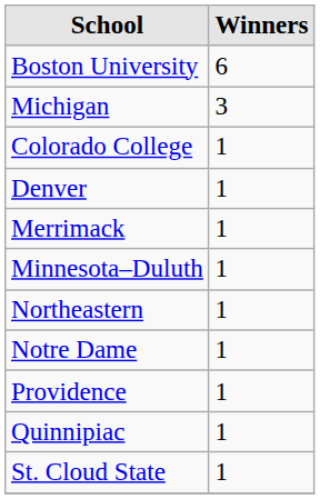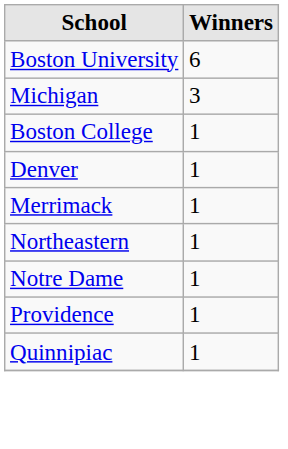+ row: Boston College | 1
- row: Colorado College | 1
- row: Minnesota–Duluth | 1
- row: St. Cloud State | 1
